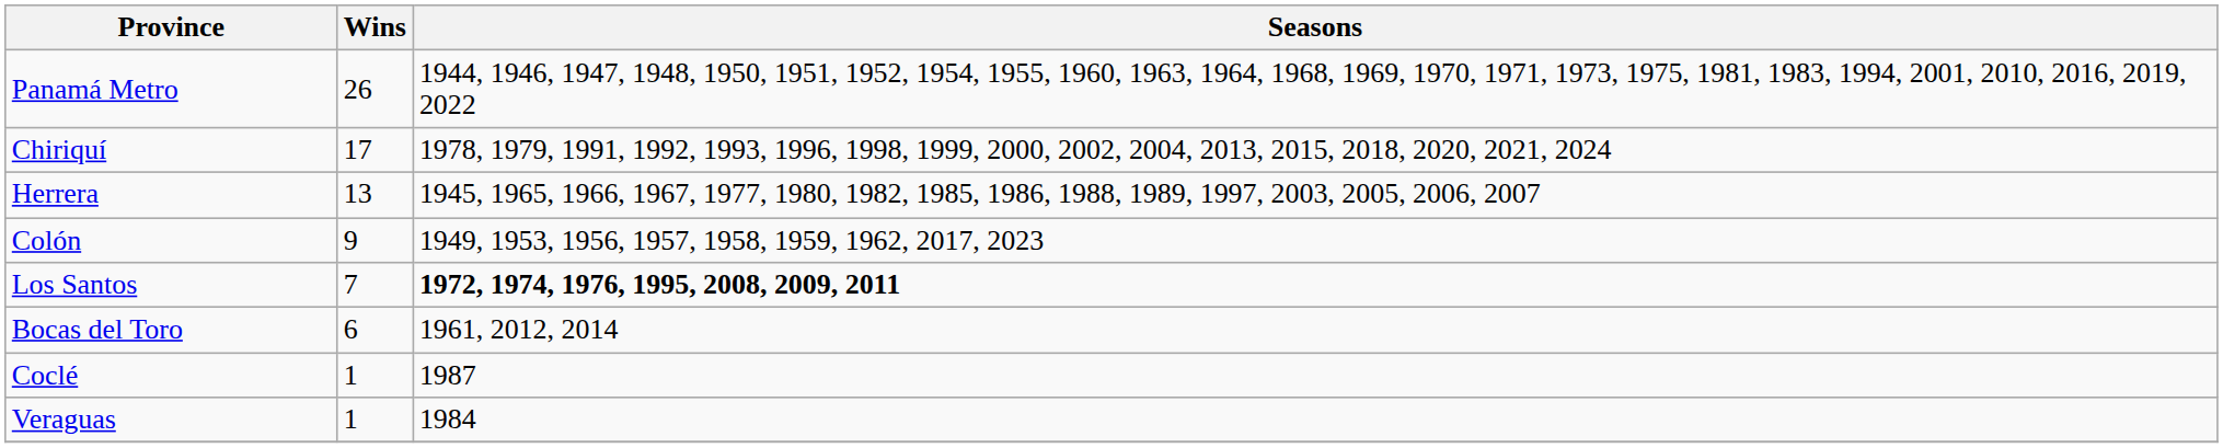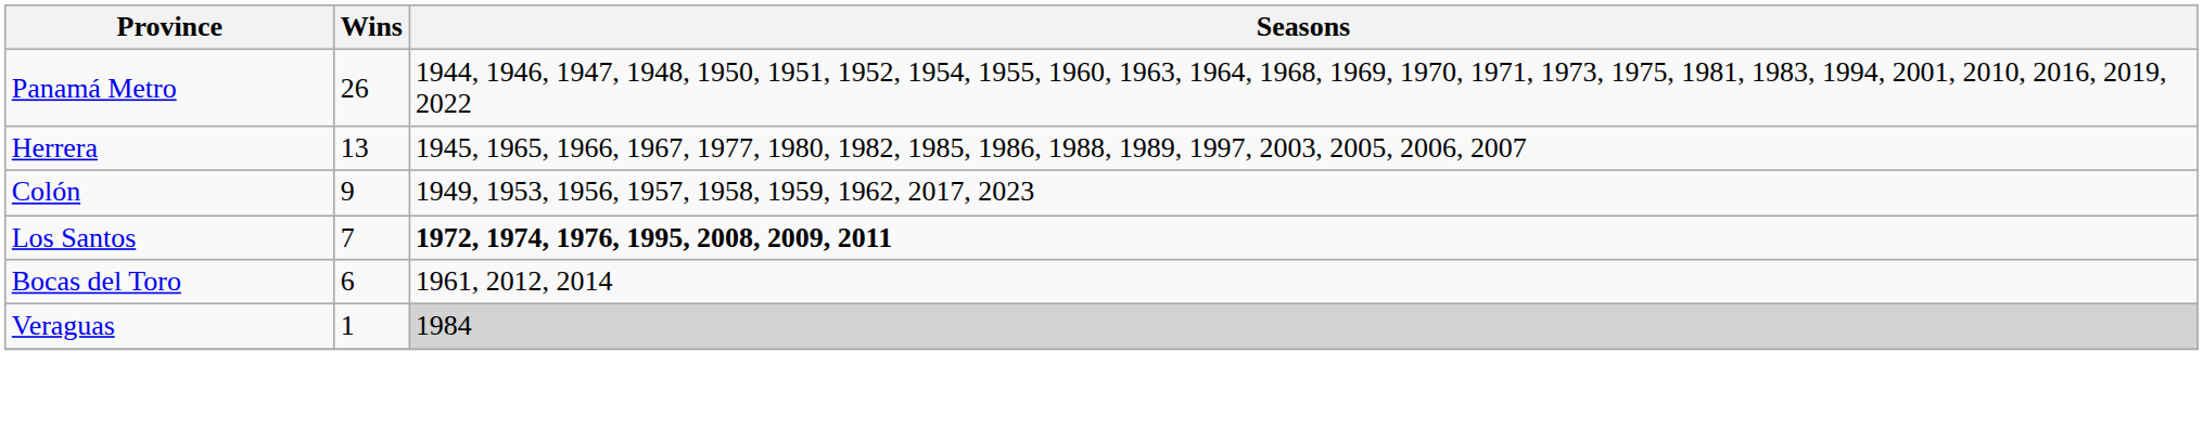- row: Chiriquí | 17 | 1978, 1979, 1991, 1992, 1993, 1996, 1998, 1999, 2000, 2002, 2004, 2013, 2015, 2018, 2020, 2021, 2024
- row: Coclé | 1 | 1987
Veraguas | Seasons: no background -> lightgrey background
